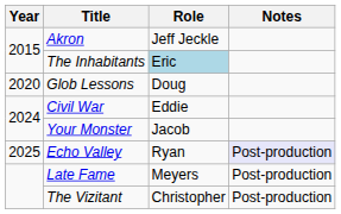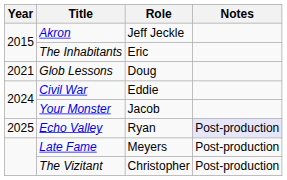The Inhabitants | Role: lightblue background -> no background
Glob Lessons | Year: 2020 -> 2021
